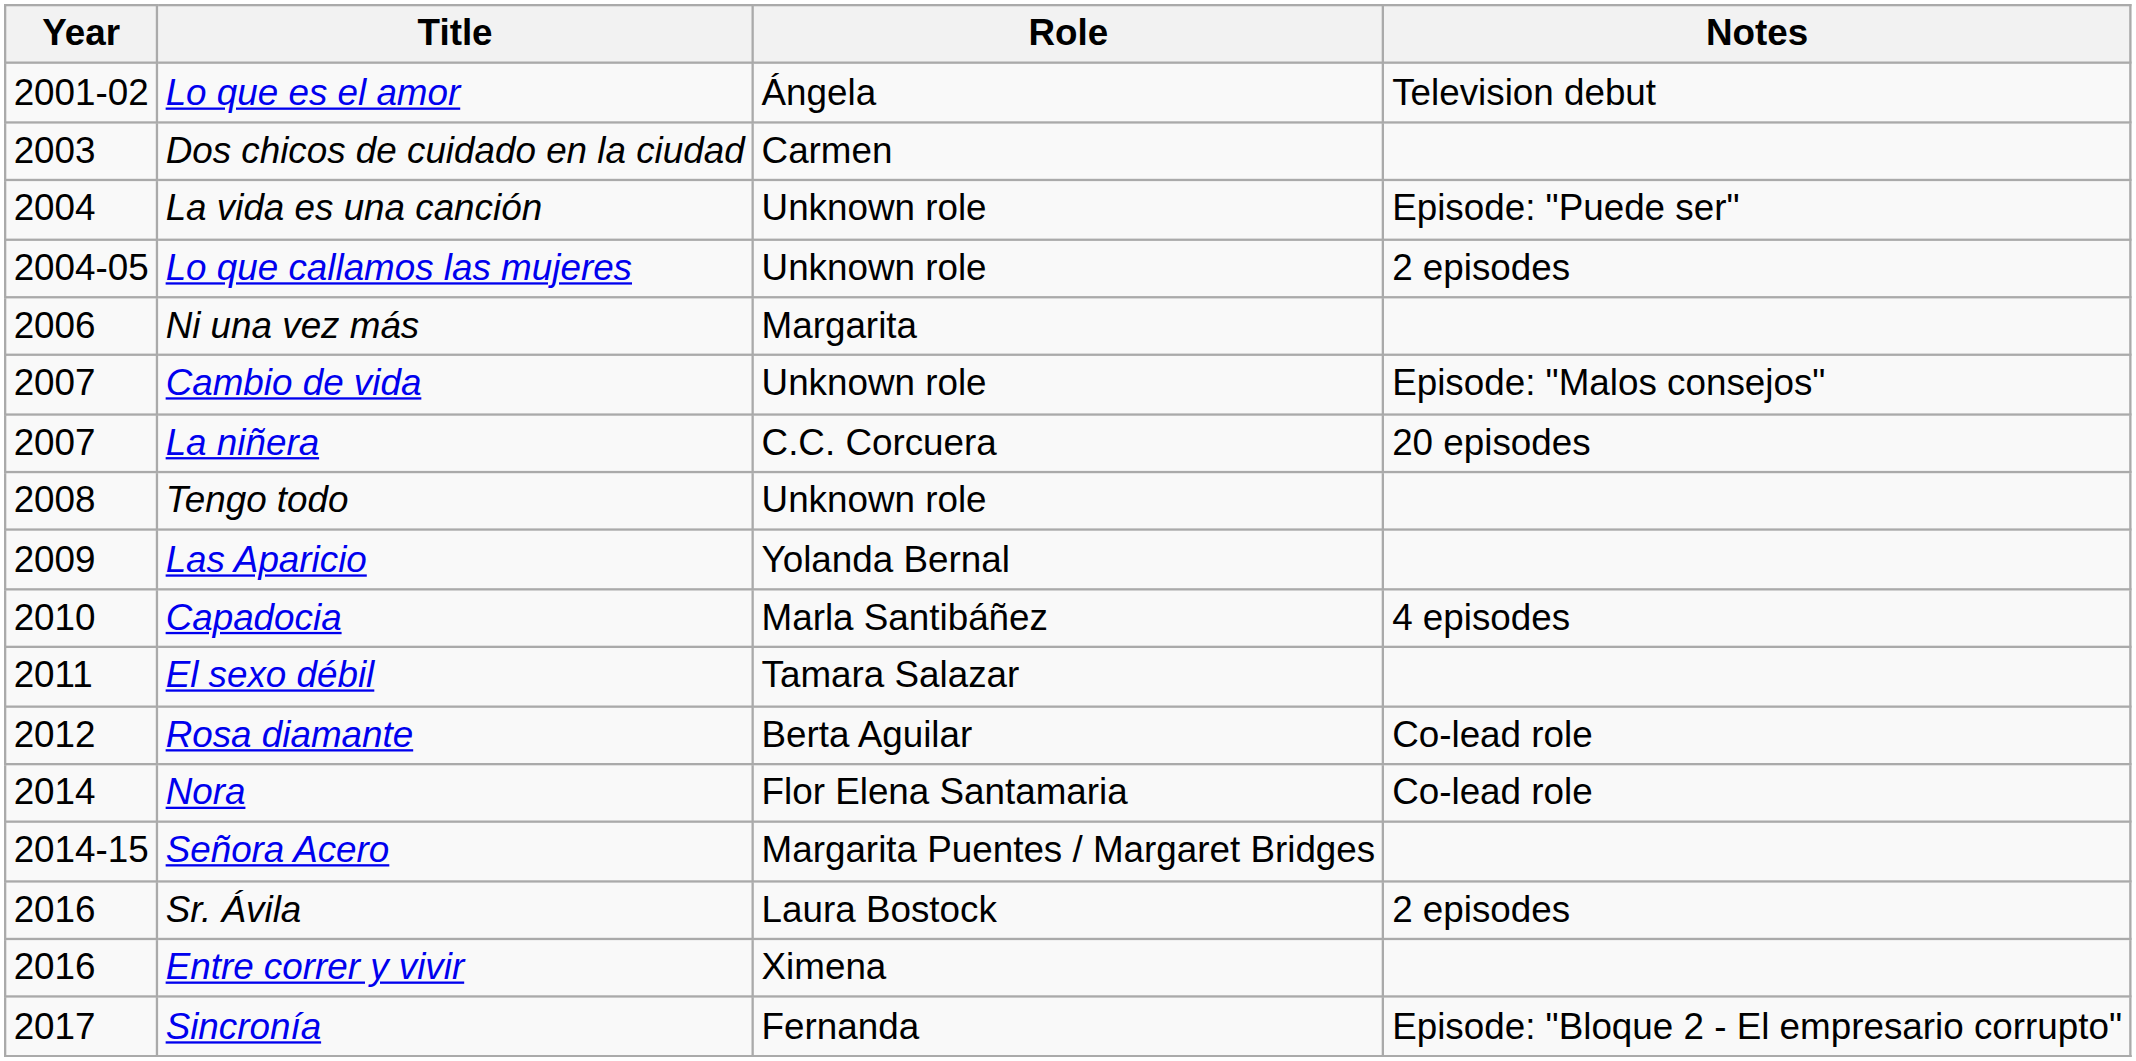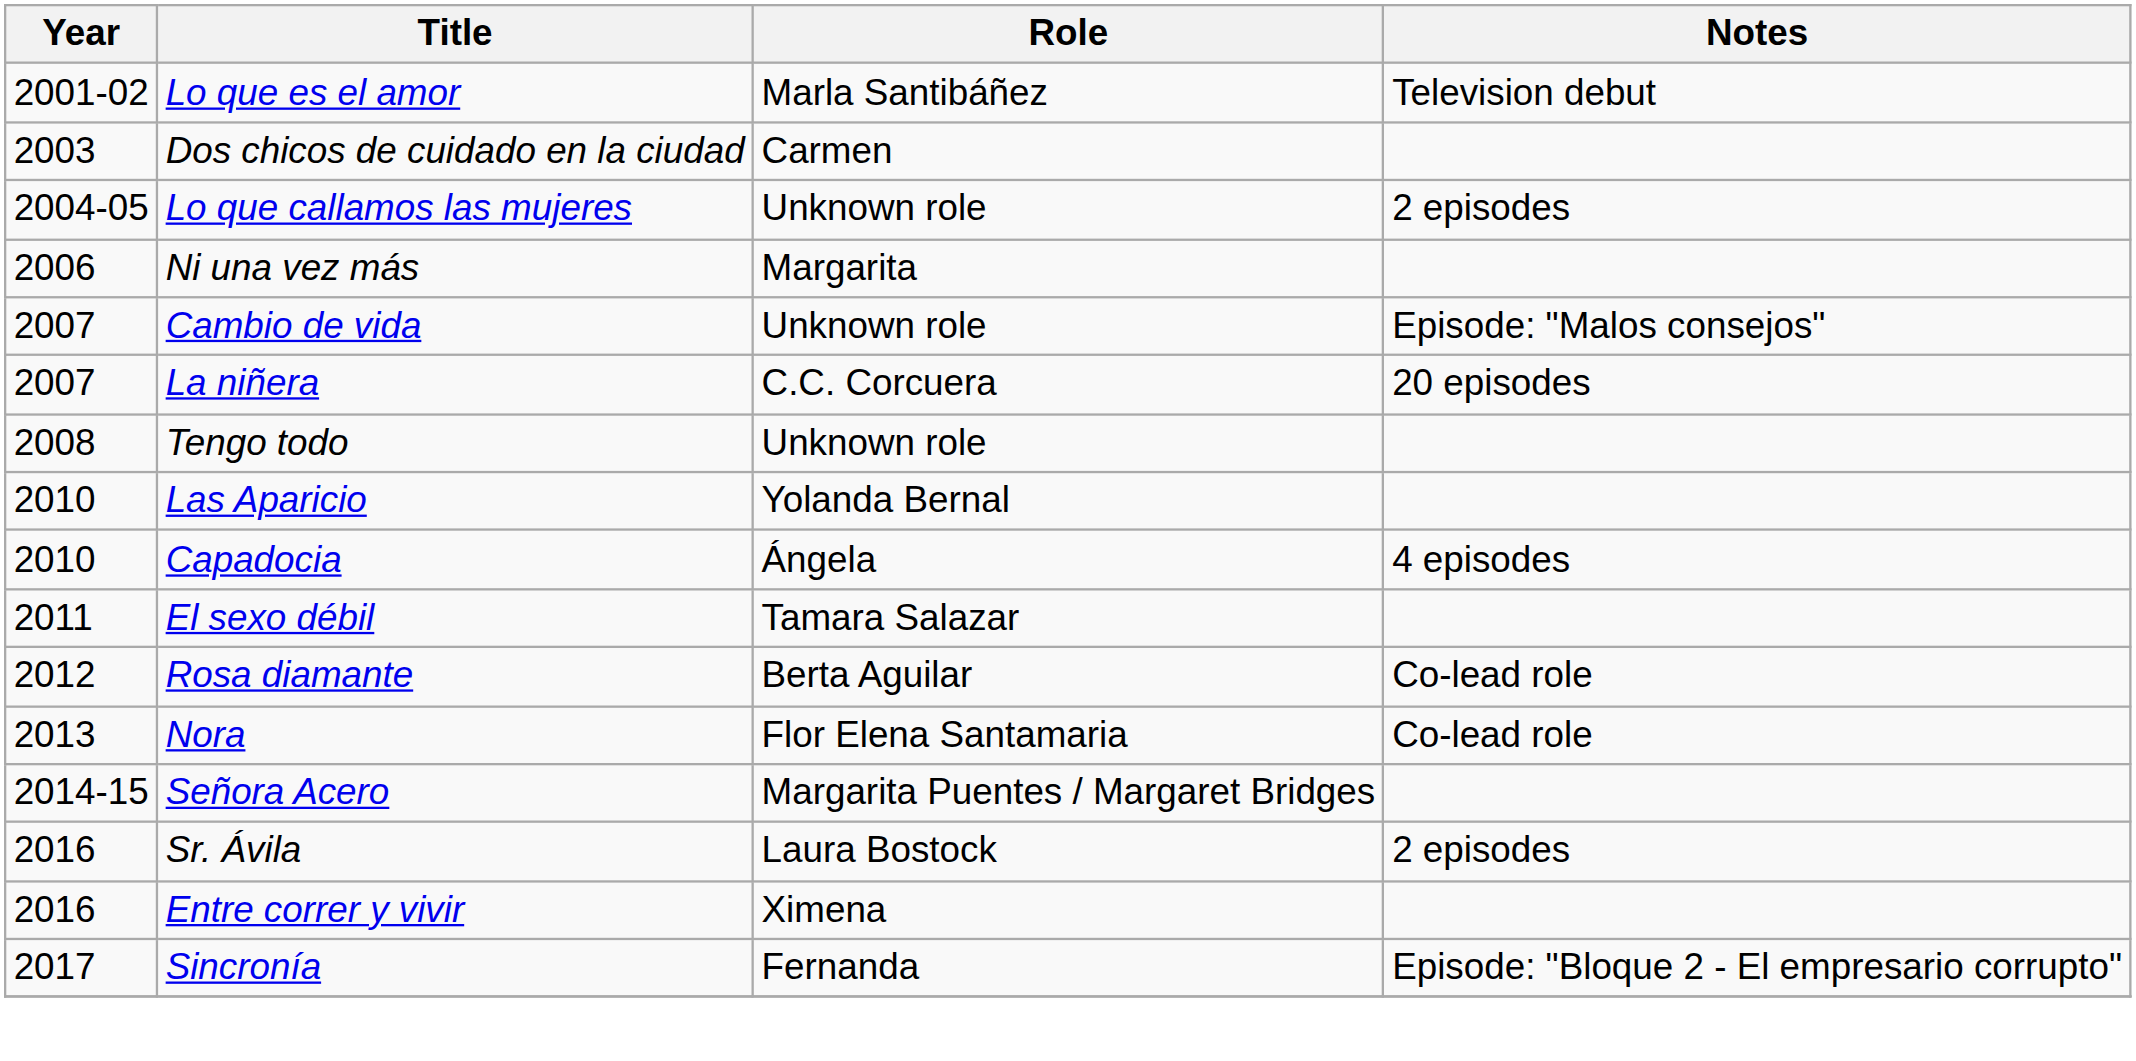Lo que es el amor | Role: Ángela -> Marla Santibáñez
- row: 2004 | La vida es una canción | Unknown role | Episode: "Puede ser"
Las Aparicio | Year: 2009 -> 2010
Capadocia | Role: Marla Santibáñez -> Ángela
Nora | Year: 2014 -> 2013
